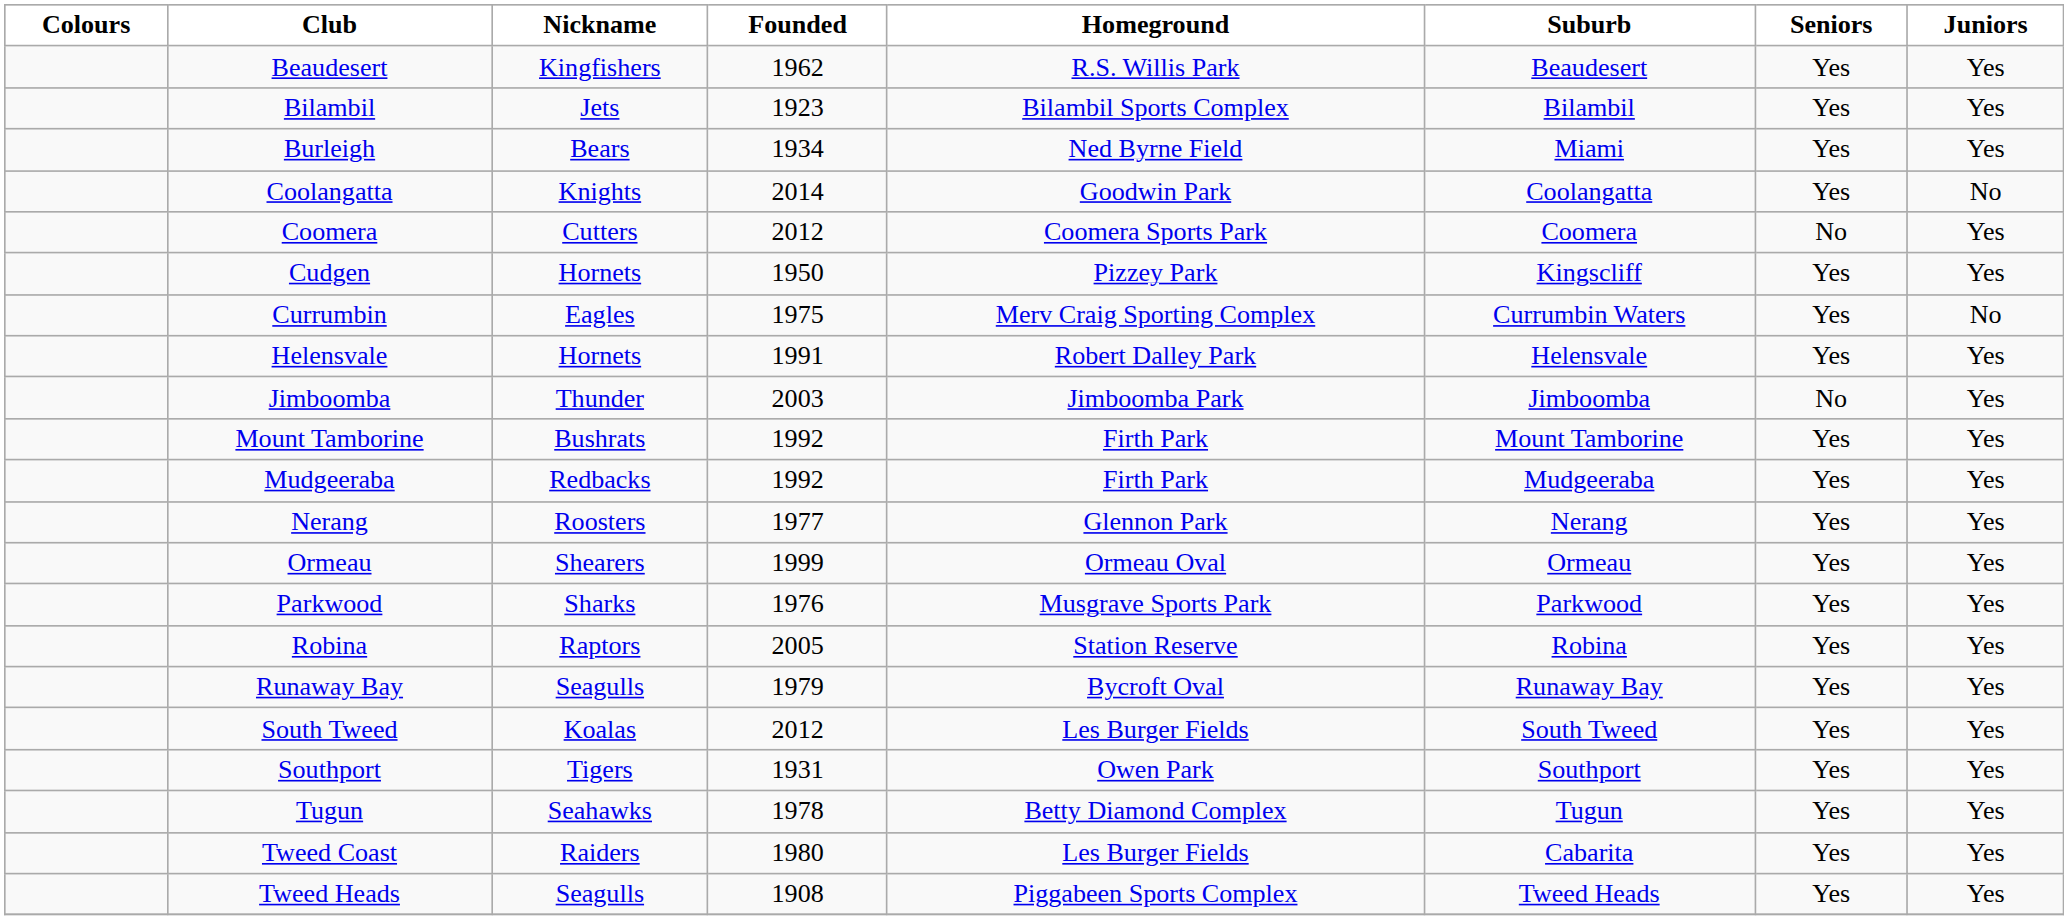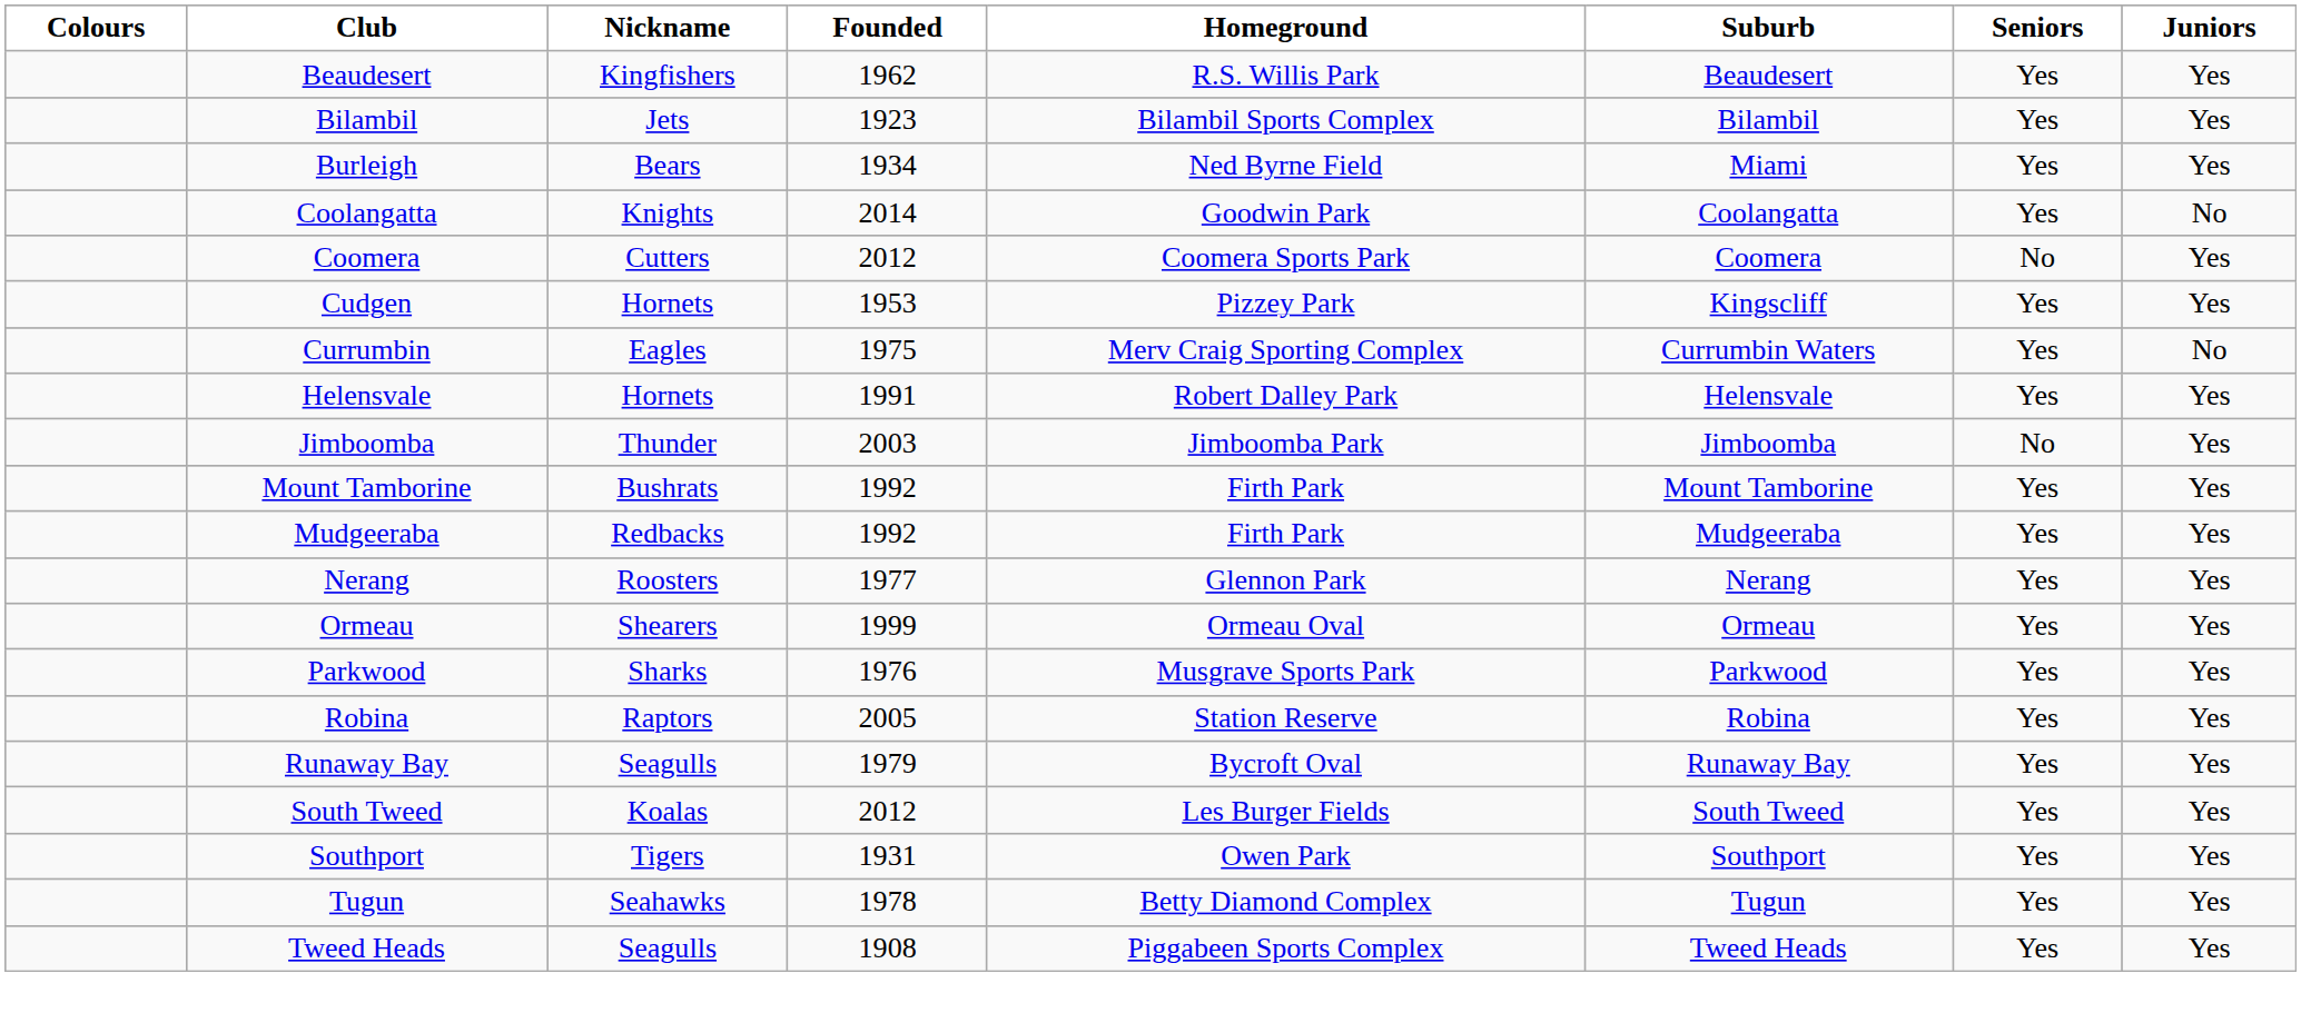Cudgen | Founded: 1950 -> 1953
- row: Tweed Coast | Raiders | 1980 | Les Burger Fields | Cabarita | Yes | Yes
